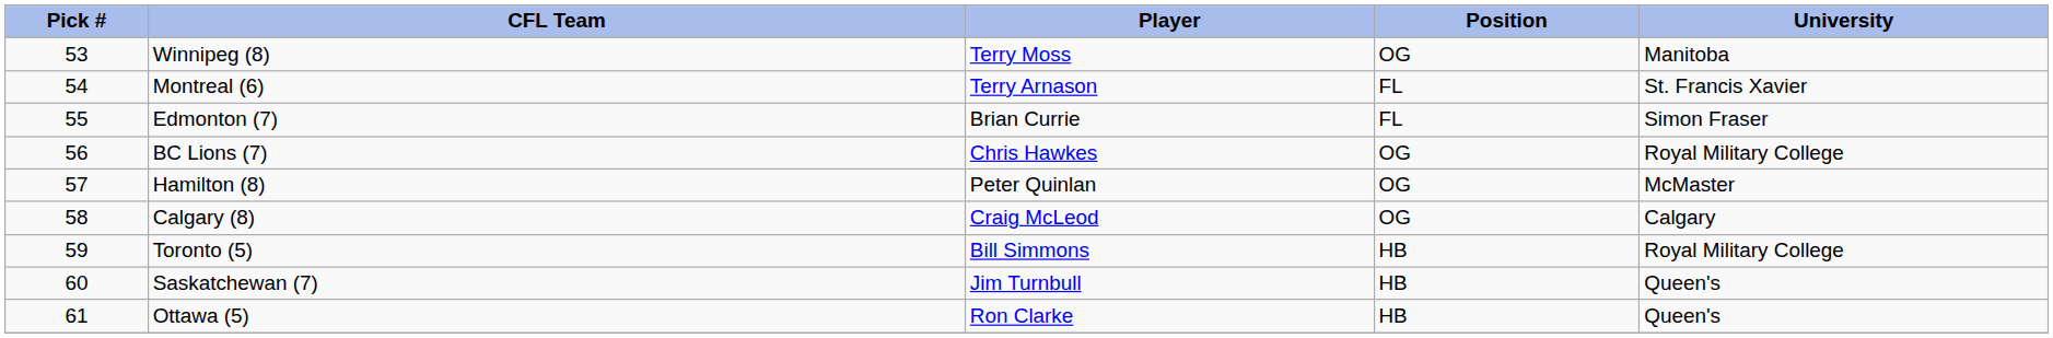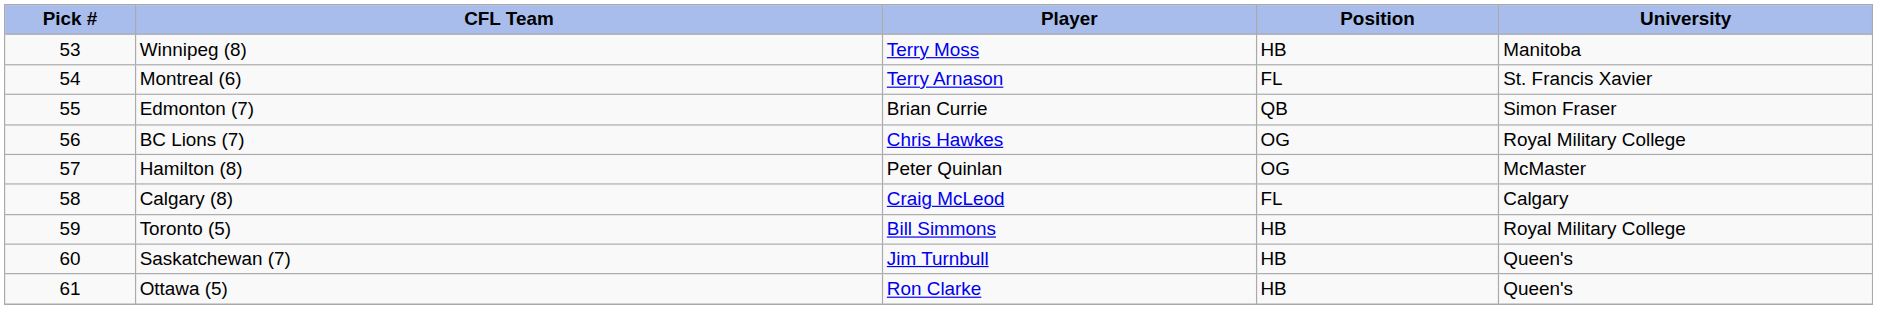Winnipeg (8) | Position: OG -> HB
Edmonton (7) | Position: FL -> QB
Calgary (8) | Position: OG -> FL
